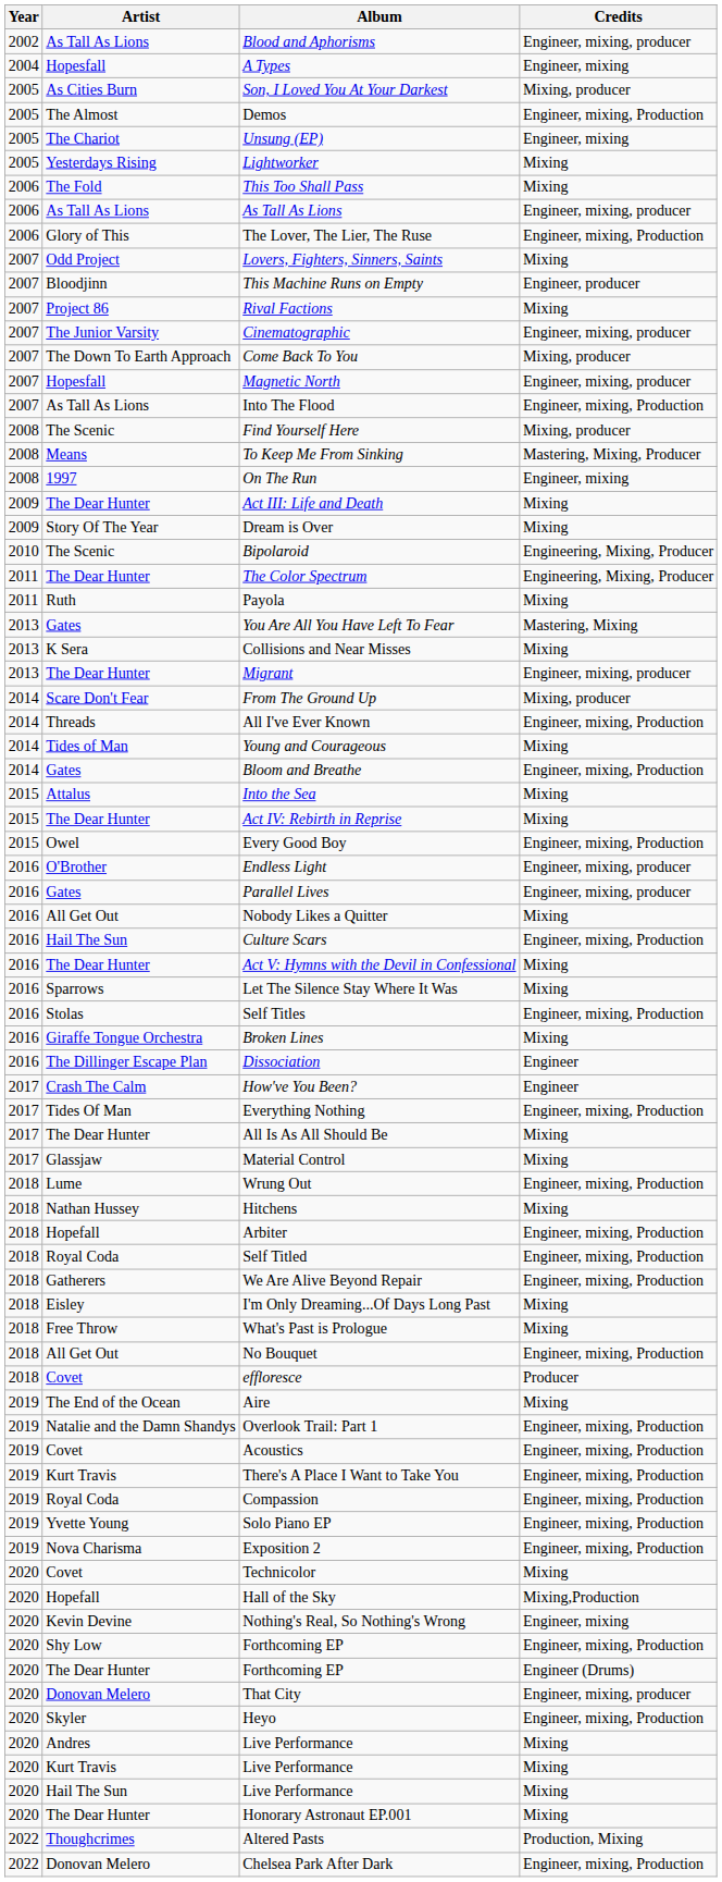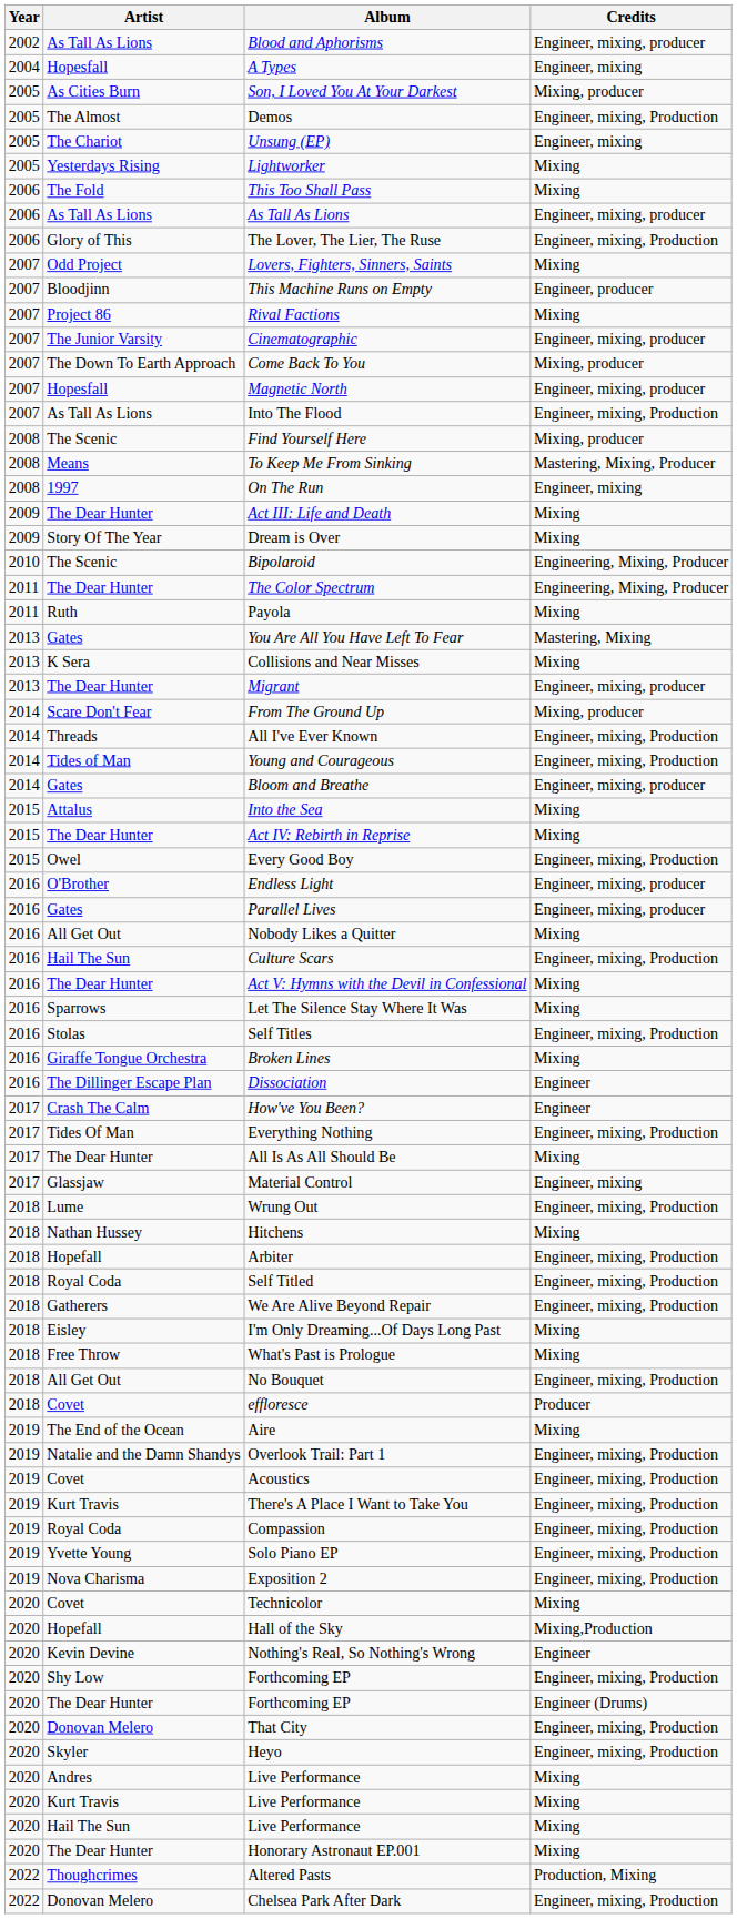Young and Courageous | Credits: Mixing -> Engineer, mixing, Production
Bloom and Breathe | Credits: Engineer, mixing, Production -> Engineer, mixing, producer
Material Control | Credits: Mixing -> Engineer, mixing
Nothing's Real, So Nothing's Wrong | Credits: Engineer, mixing -> Engineer
That City | Credits: Engineer, mixing, producer -> Engineer, mixing, Production
